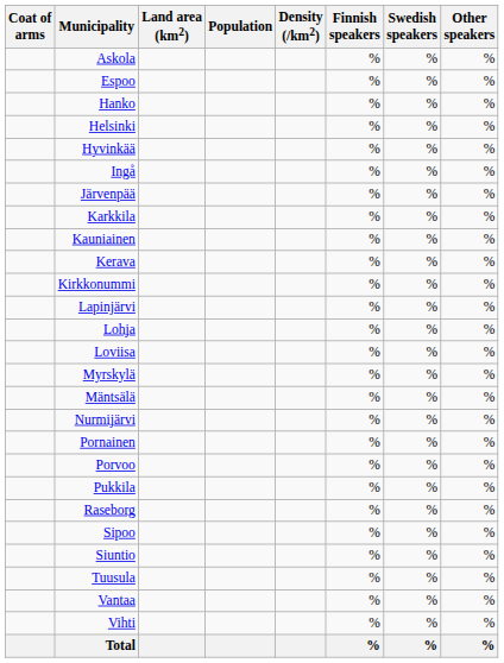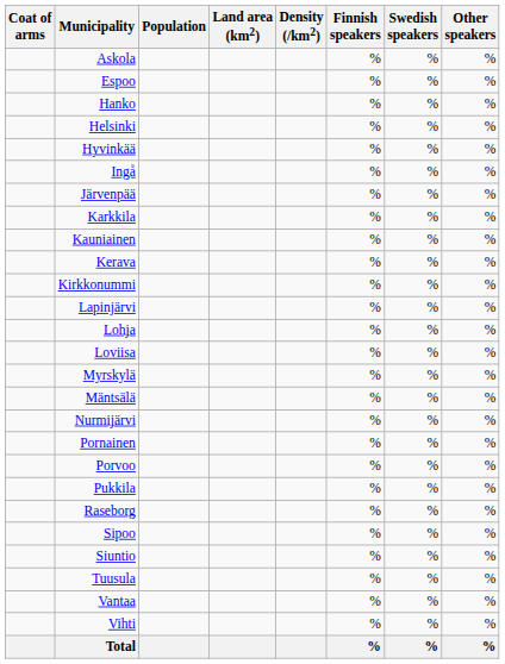columns swapped: Population <-> Land area (km2)
